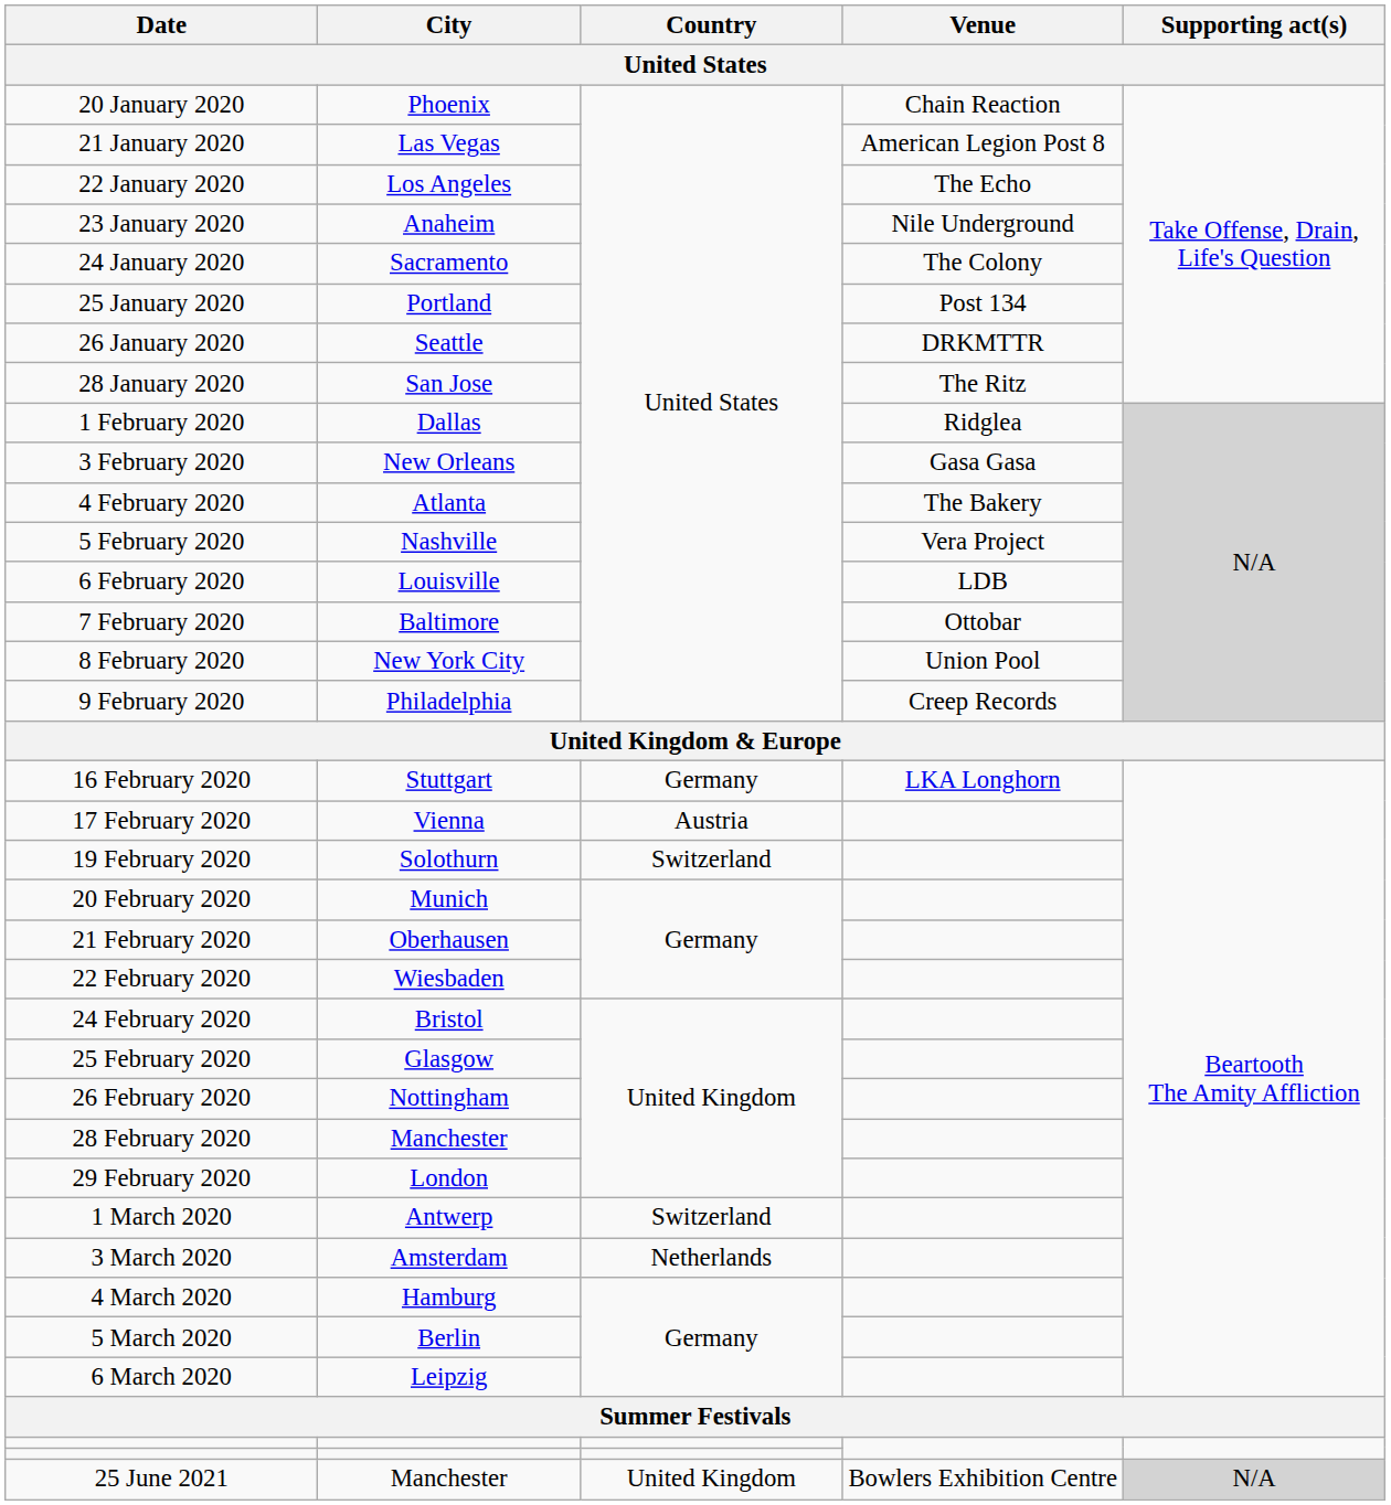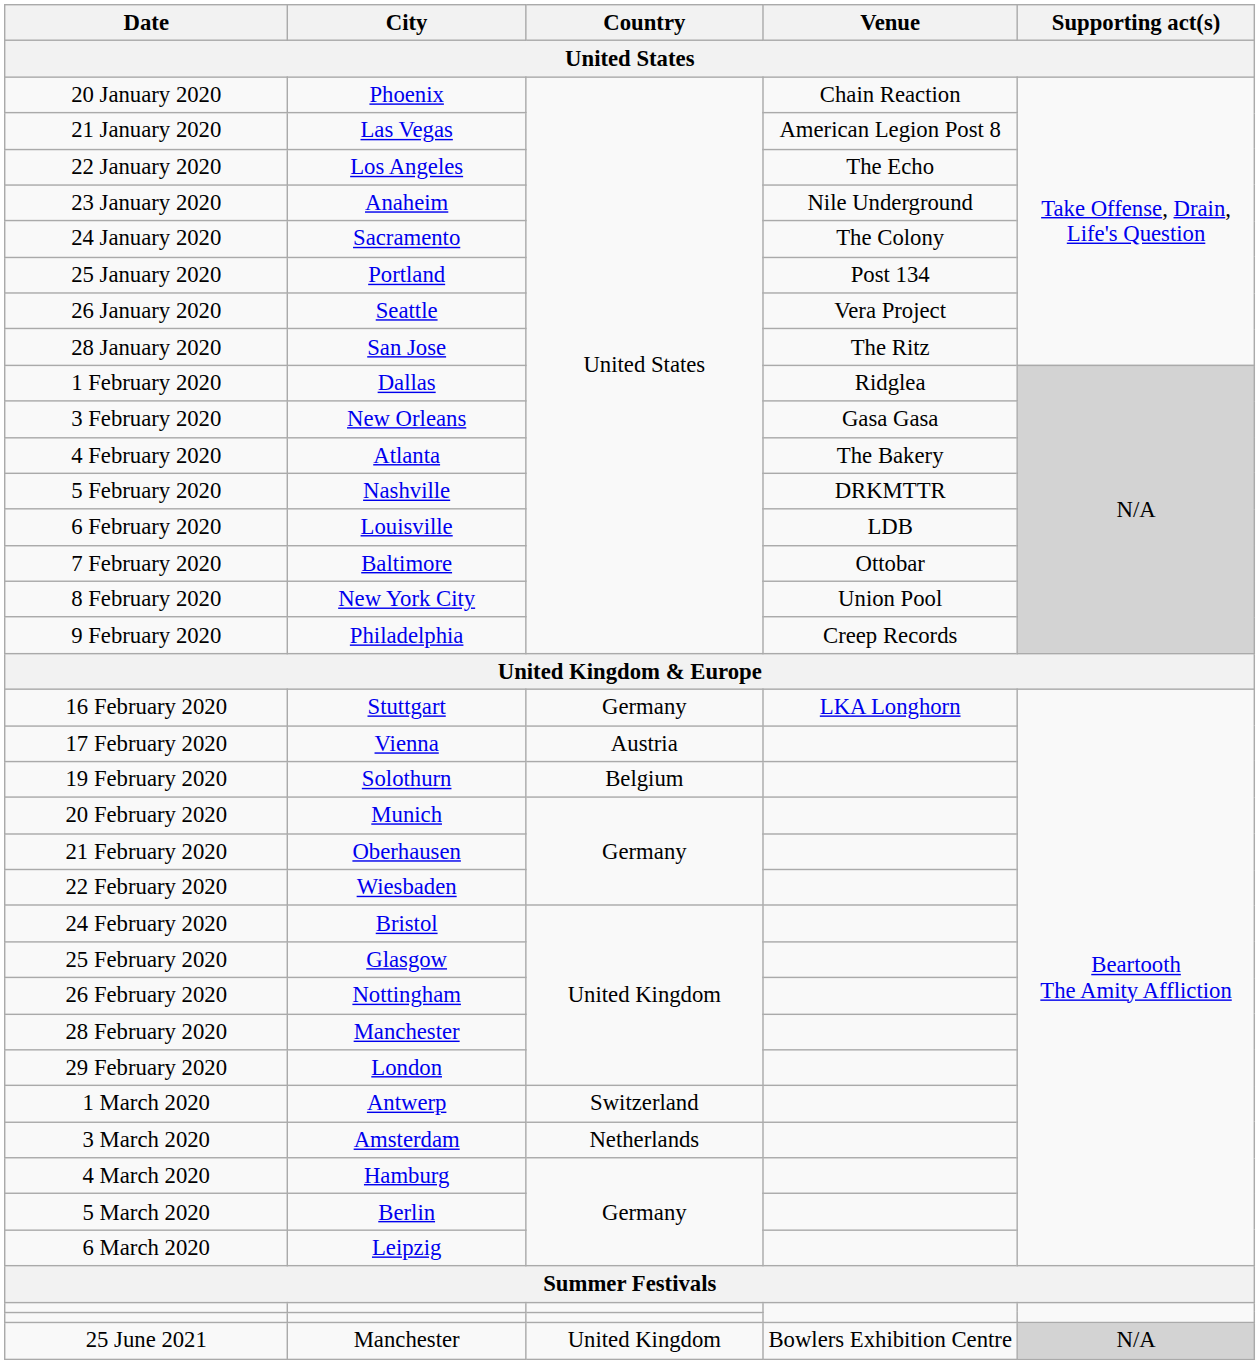26 January 2020 | Venue: DRKMTTR -> Vera Project
5 February 2020 | Venue: Vera Project -> DRKMTTR
19 February 2020 | Country: Switzerland -> Belgium
